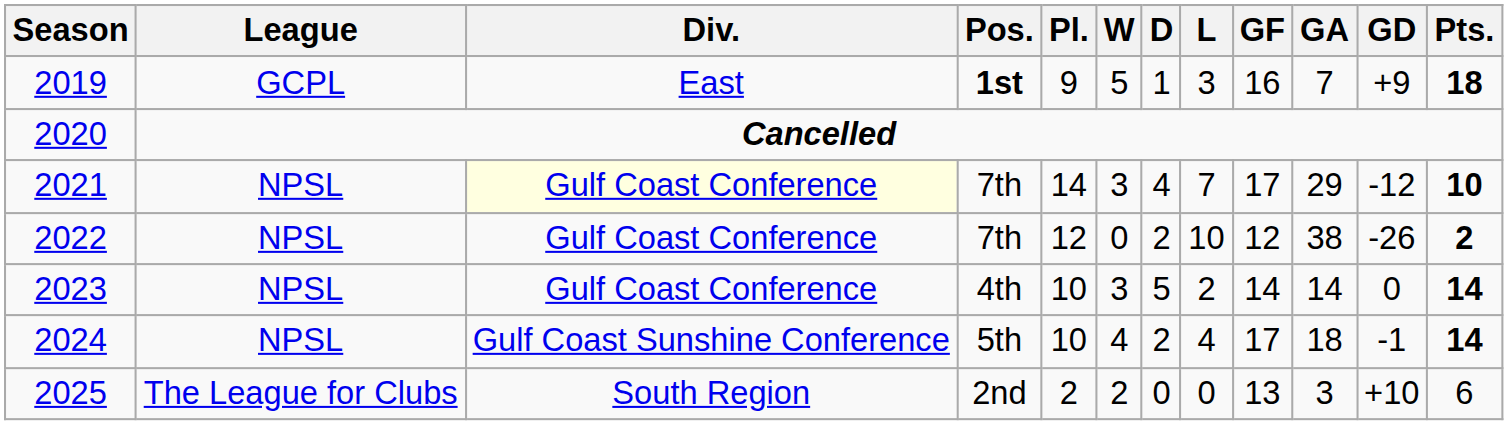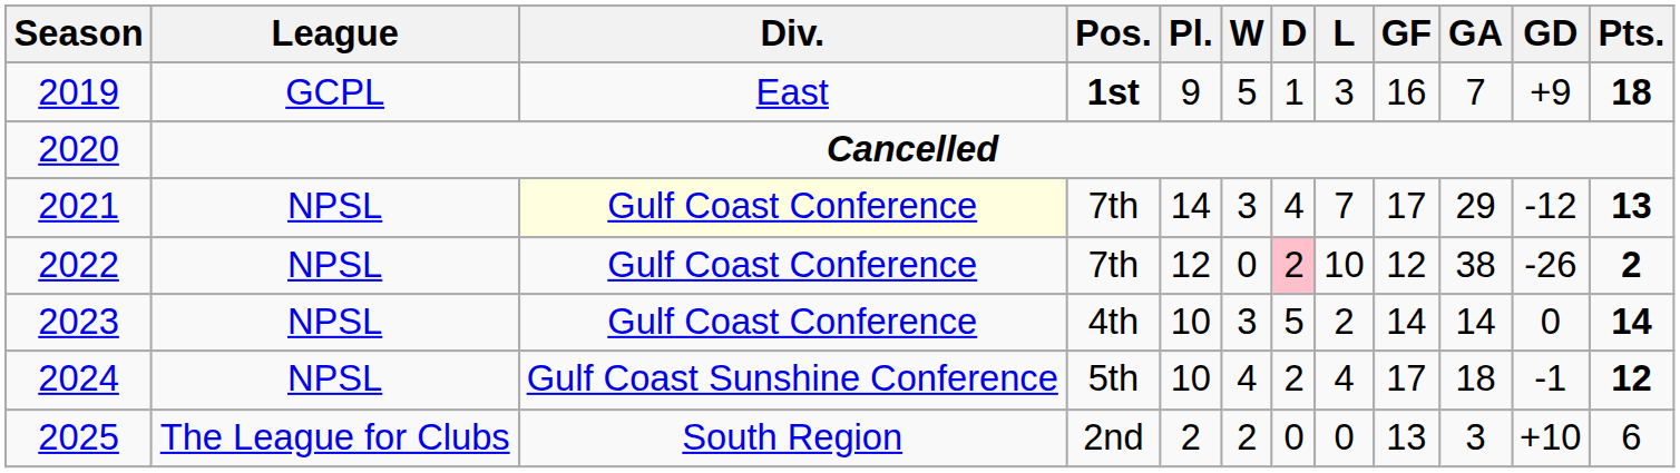2021 | Pts.: 10 -> 13
2022 | D: no background -> pink background
2024 | Pts.: 14 -> 12
